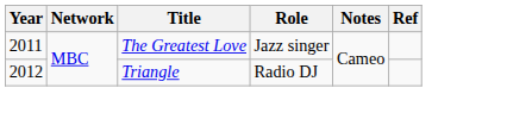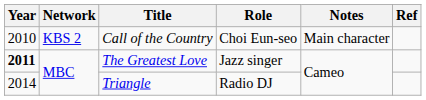+ row: 2010 | KBS 2 | Call of the Country | Choi Eun-seo | Main character
The Greatest Love | Year: normal -> bold
Triangle | Year: 2012 -> 2014
